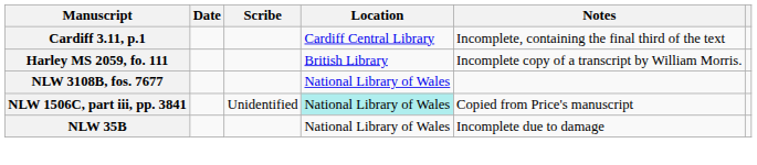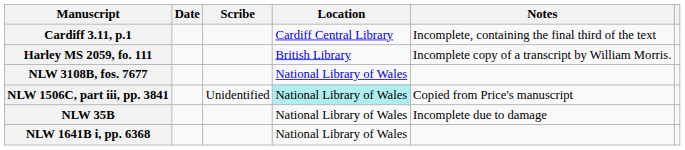+ row: NLW 1641B i, pp. 6368 | National Library of Wales
